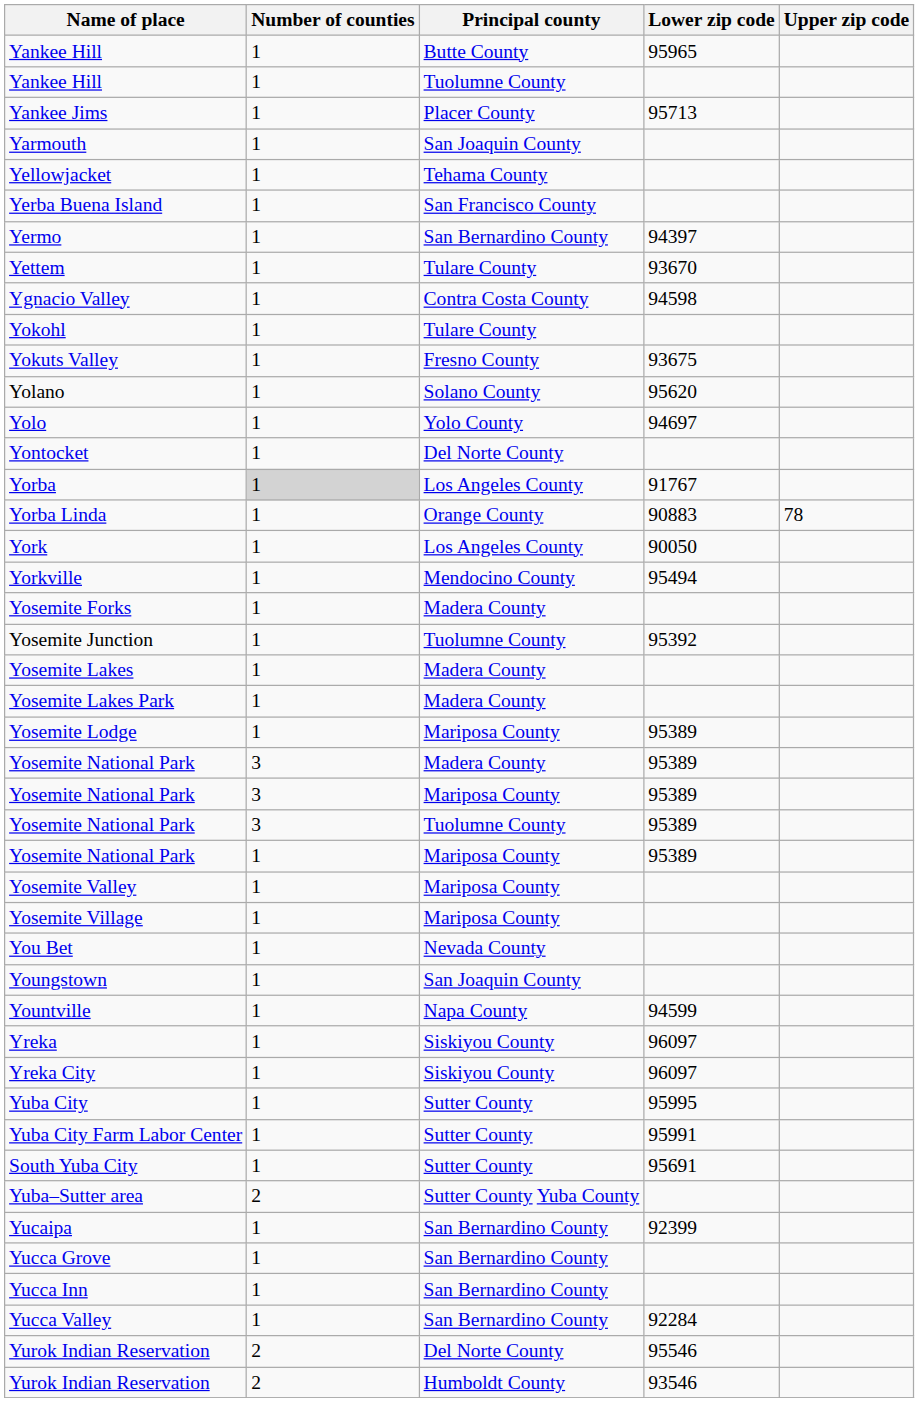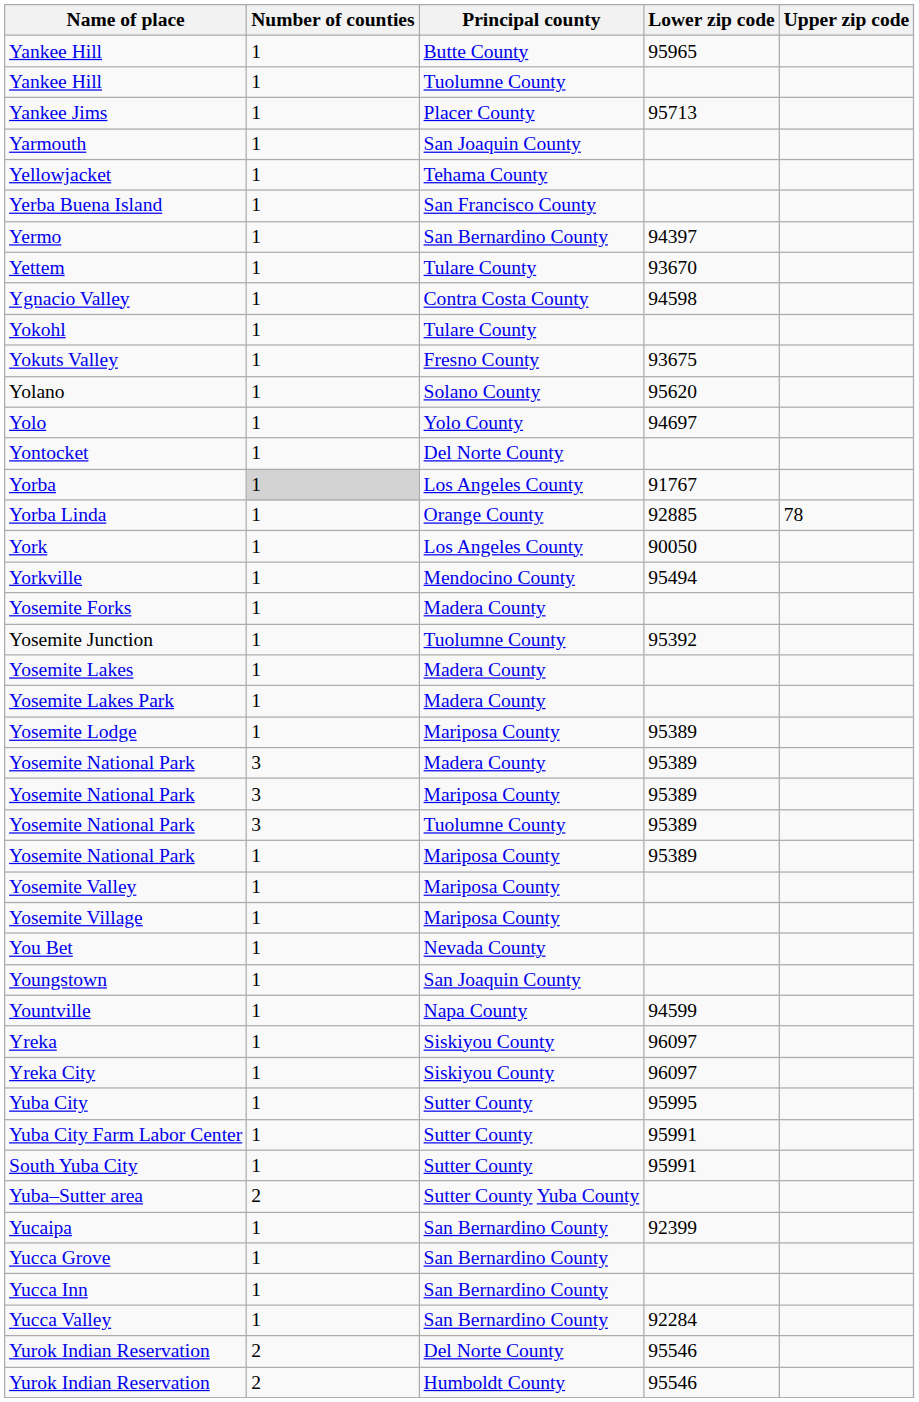Yorba Linda | Lower zip code: 90883 -> 92885
South Yuba City | Lower zip code: 95691 -> 95991
Yurok Indian Reservation / Humboldt County | Lower zip code: 93546 -> 95546
